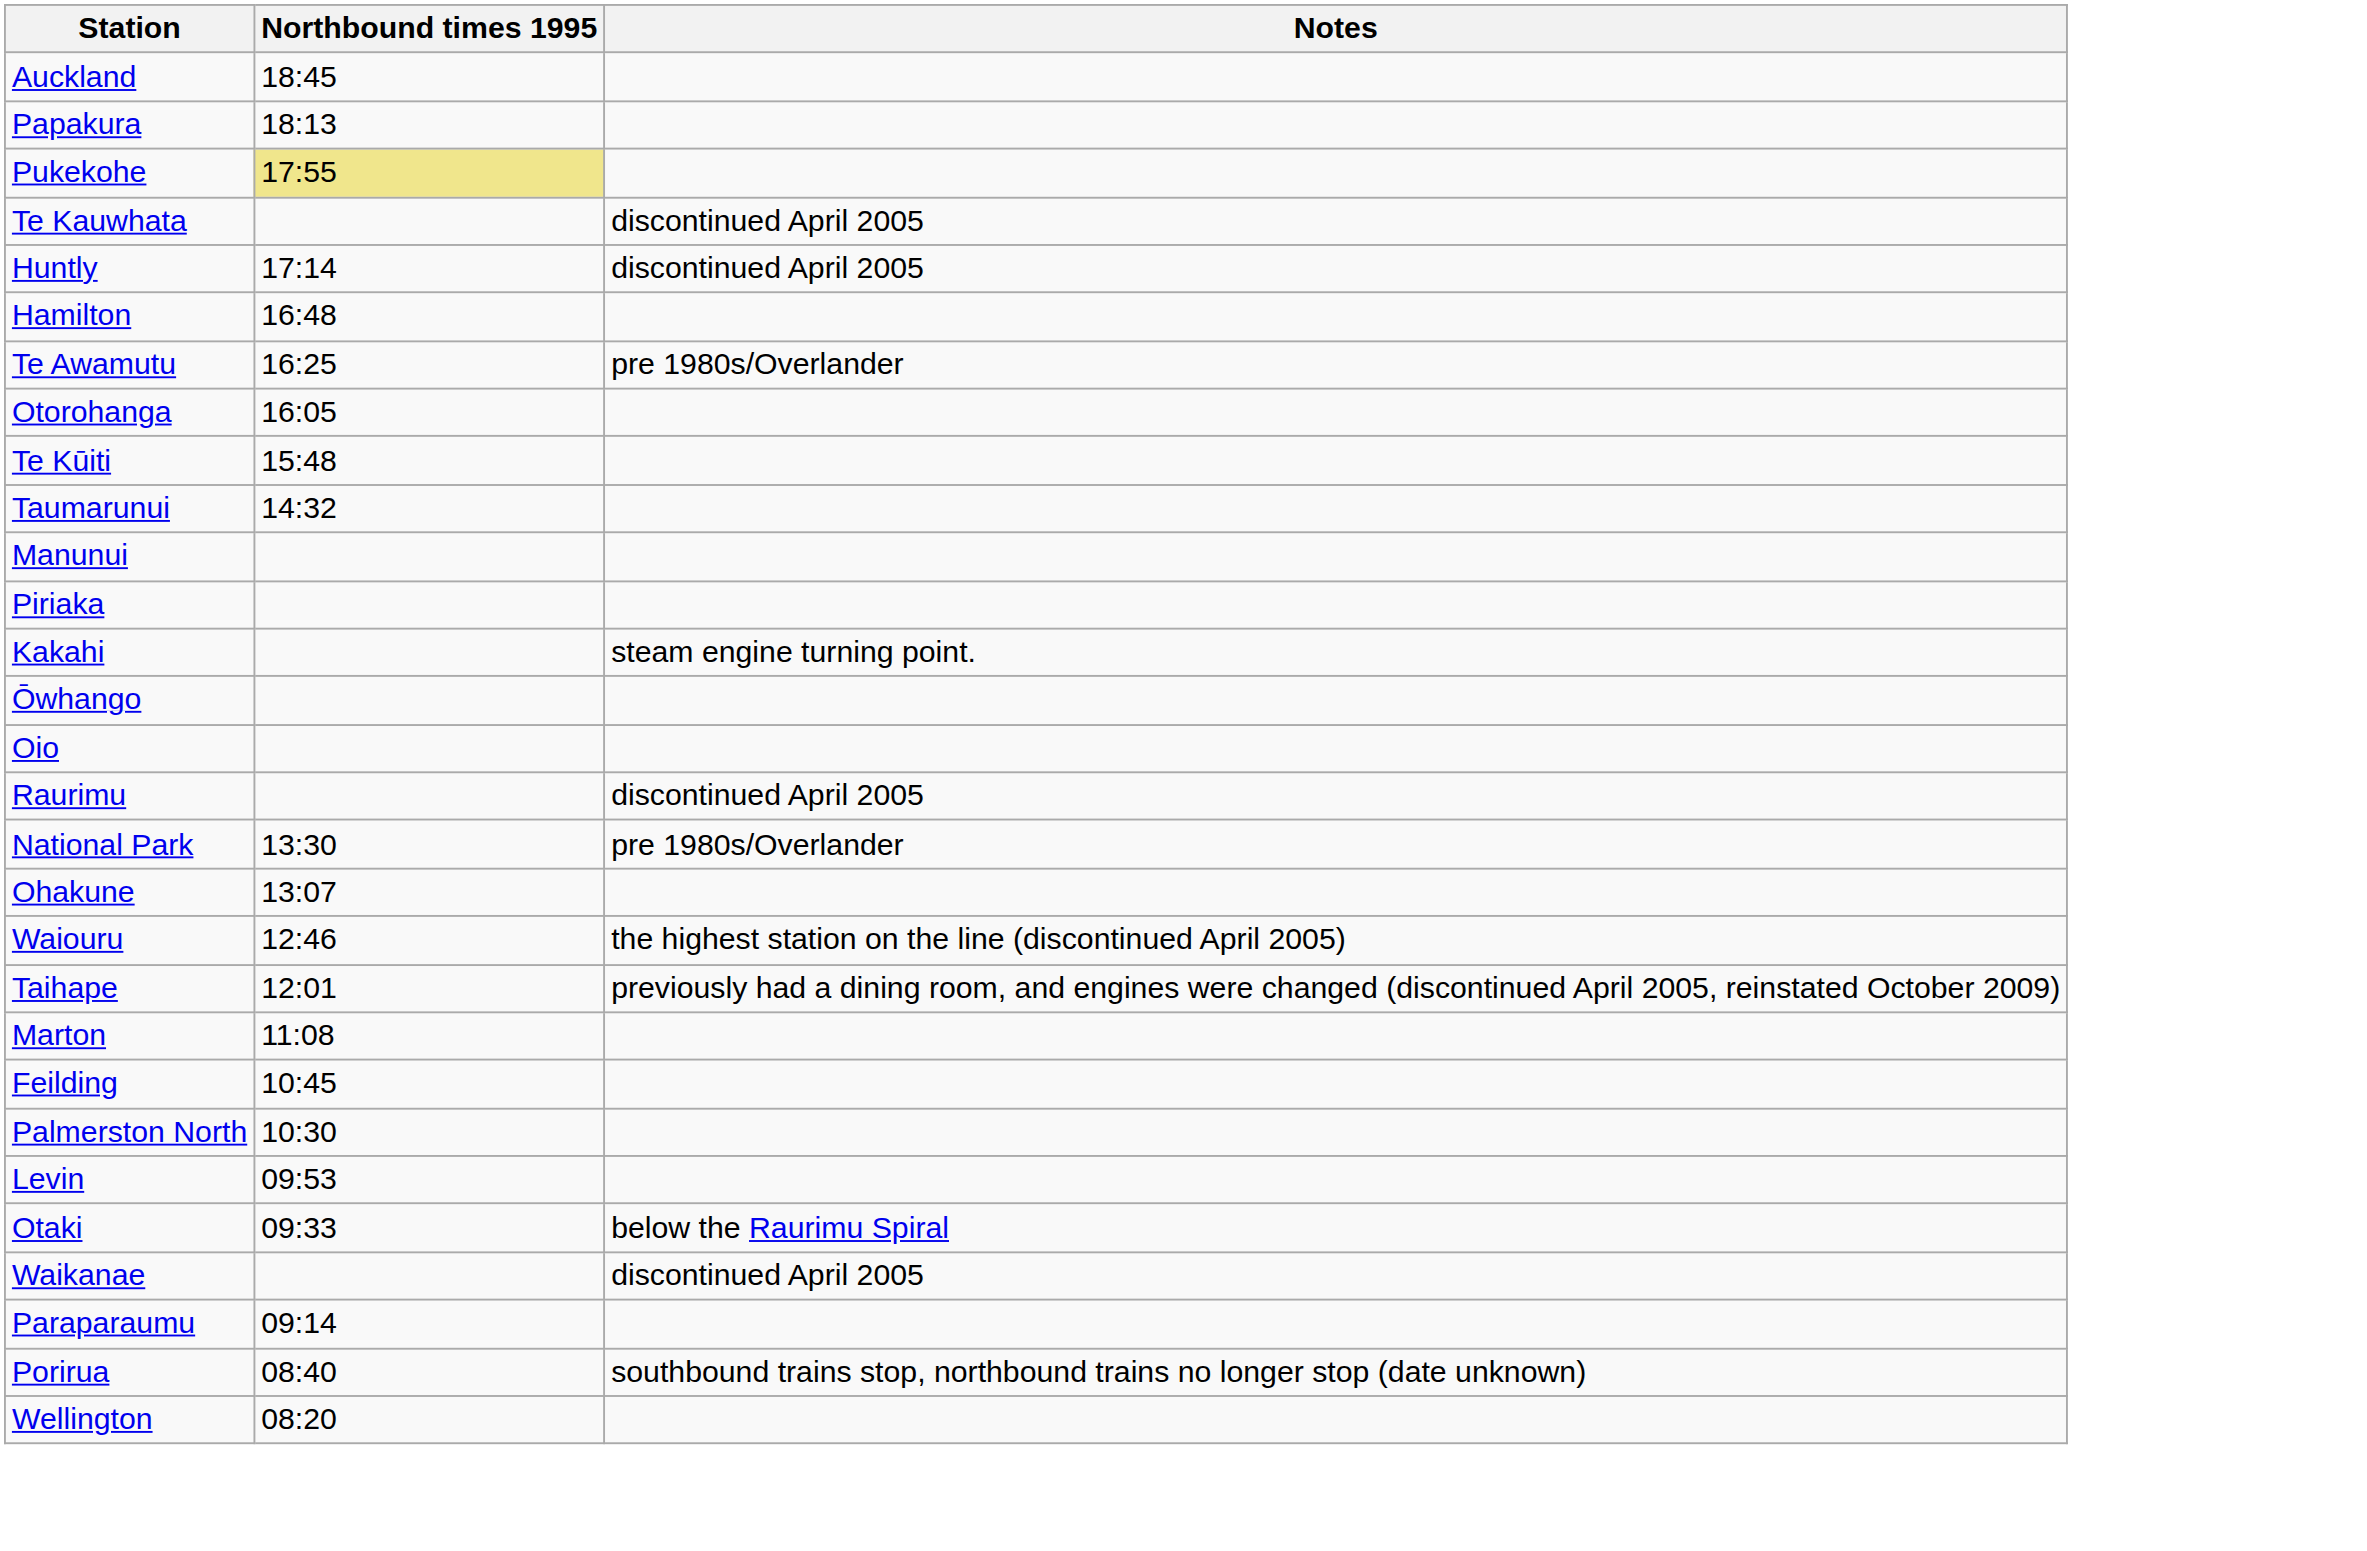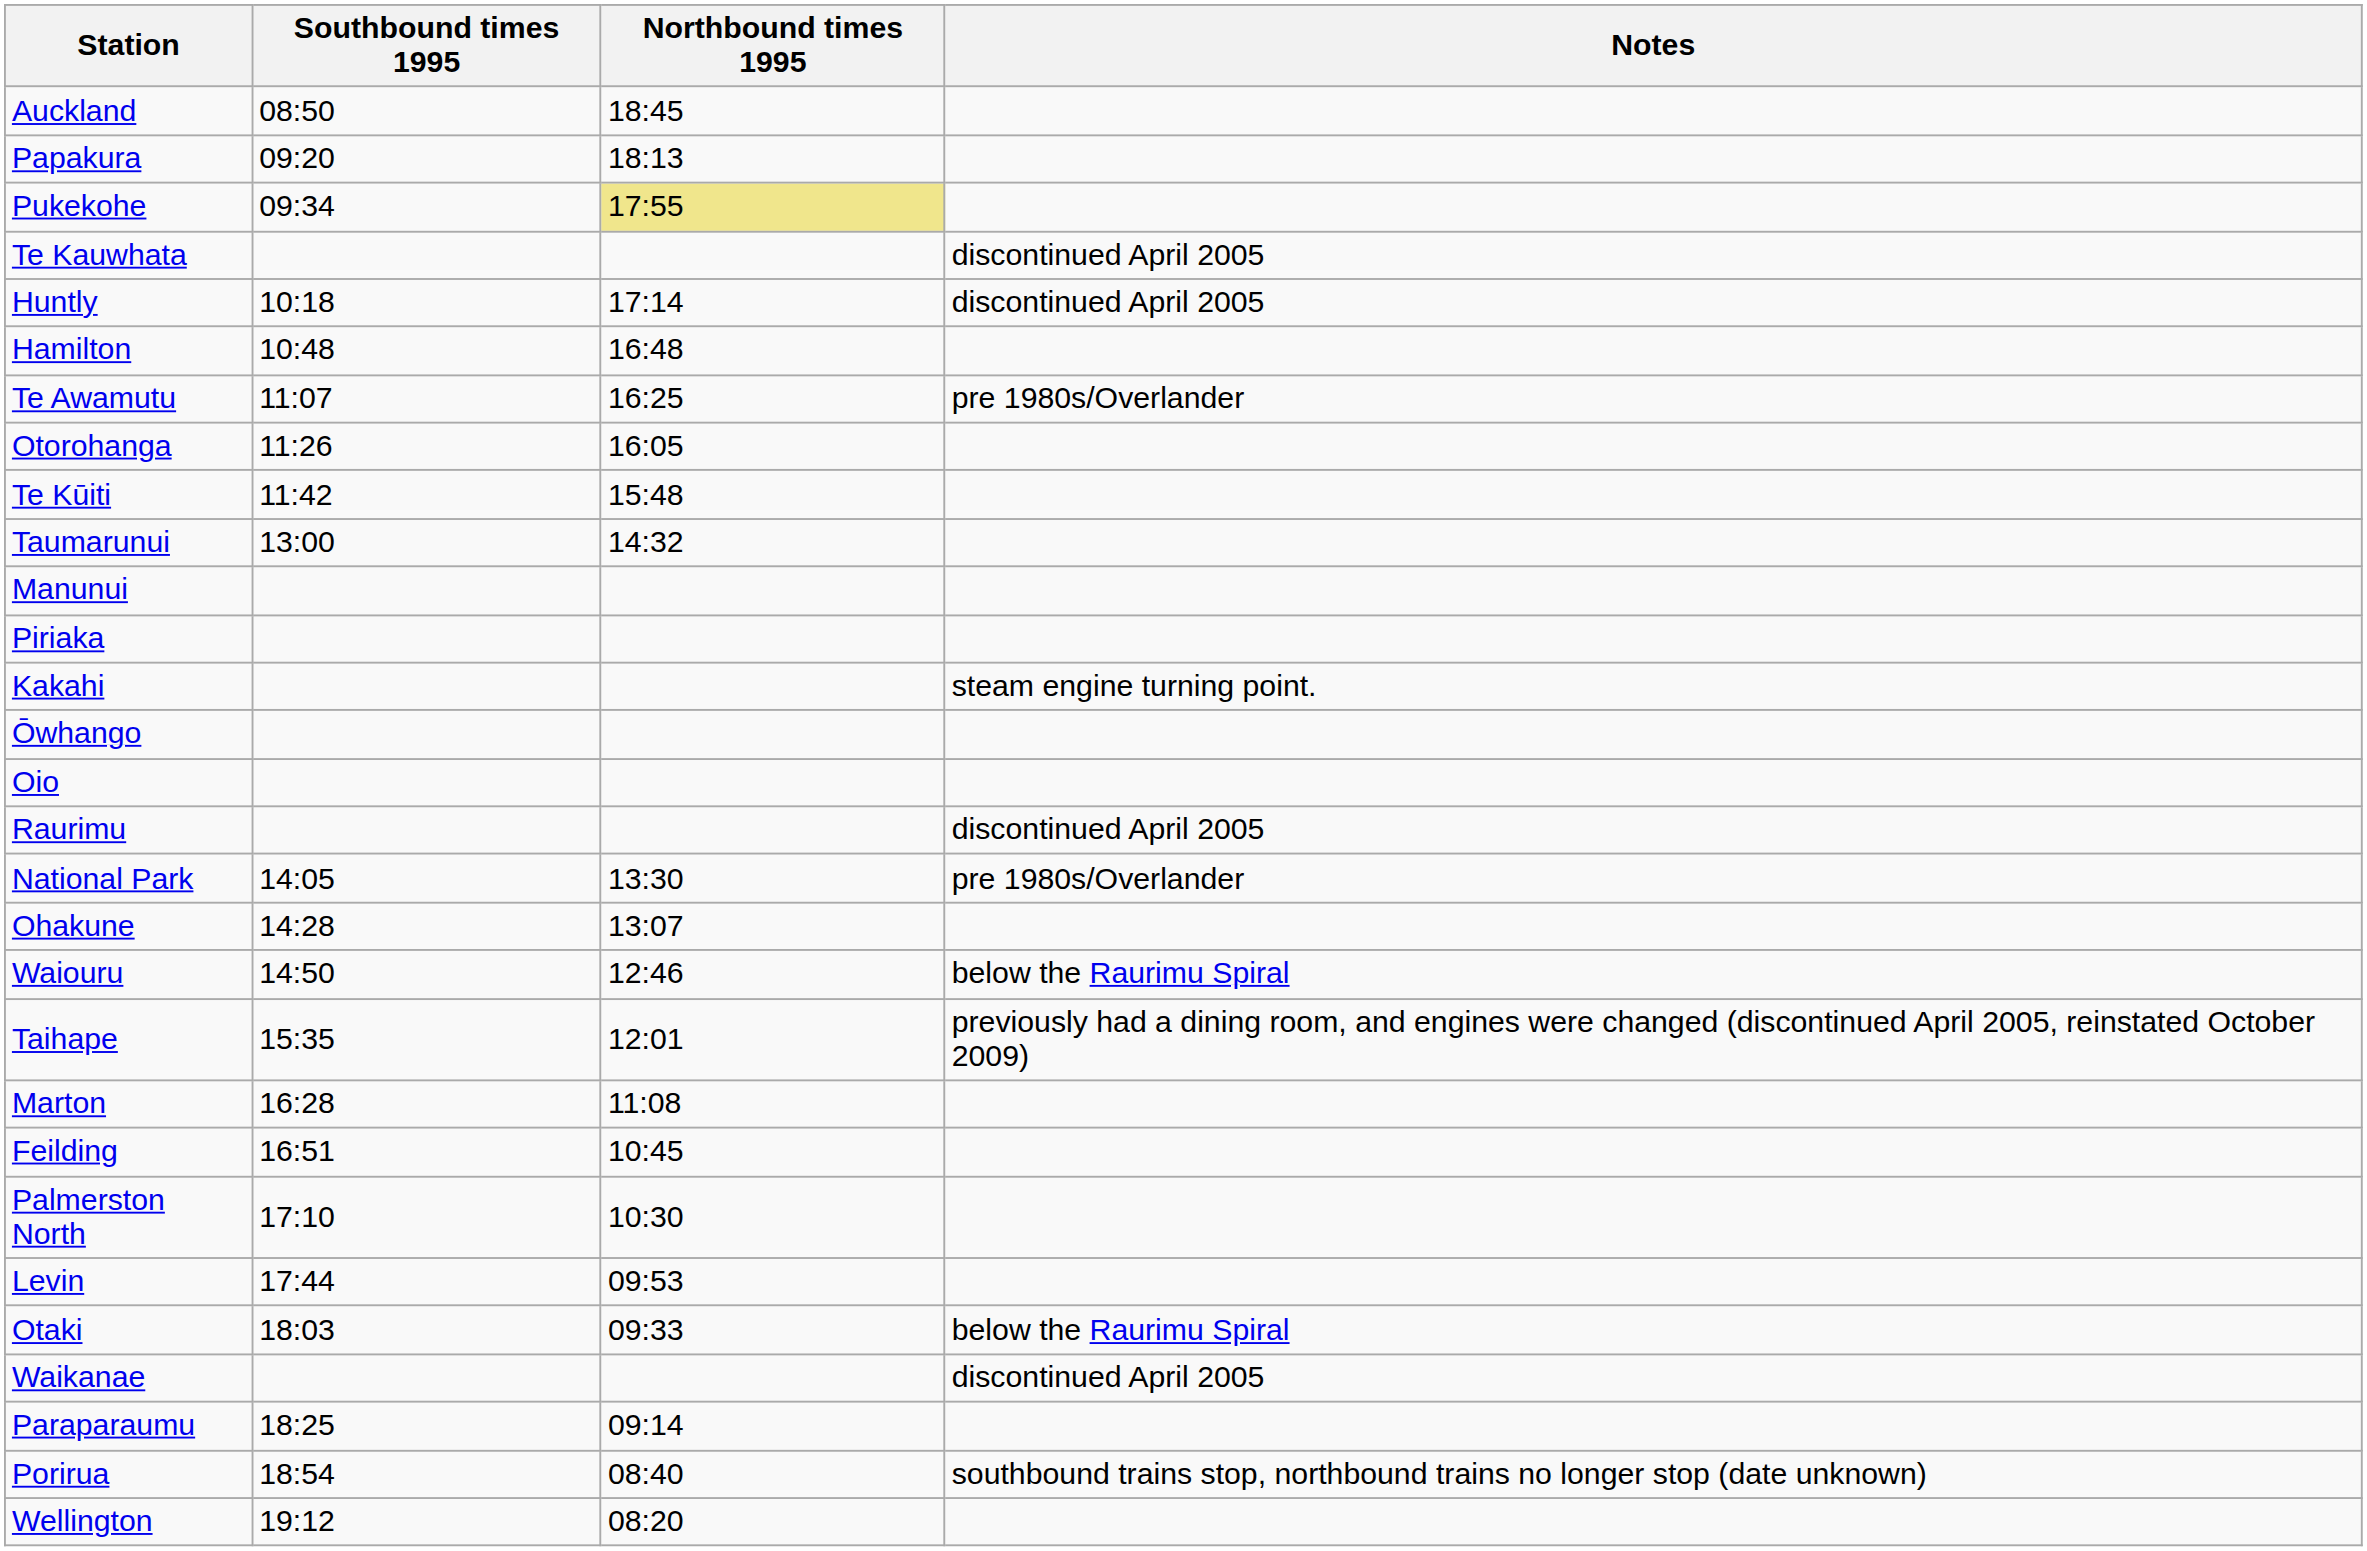+ column: Southbound times 1995 | 08:50 | 09:20 | 09:34 | 10:18 | 10:48 | 11:07 | 11:26 | 11:42 | 13:00 | 14:05 | 14:28 | 14:50 | 15:35 | 16:28 | 16:51 | 17:10 | 17:44 | 18:03 | 18:25 | 18:54 | 19:12
Waiouru | Notes: the highest station on the line (discontinued April 2005) -> below the Raurimu Spiral
